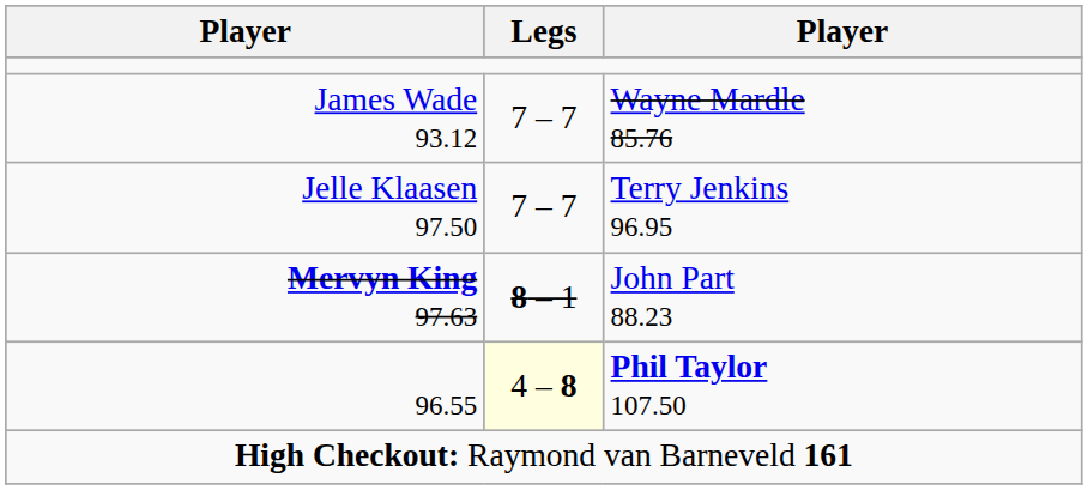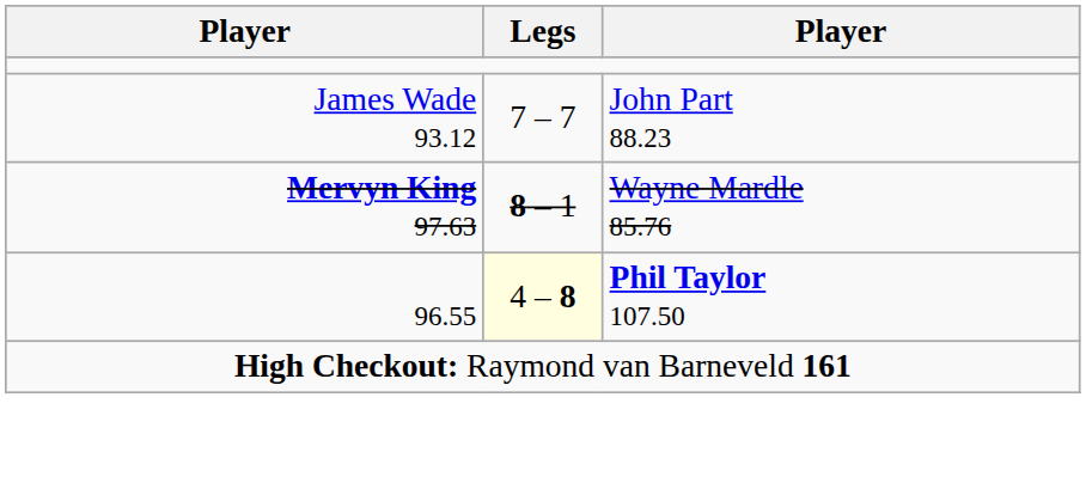James Wade 93.12 | column 3: Wayne Mardle 85.76 -> John Part 88.23
- row: Jelle Klaasen 97.50 | 7 – 7 | Terry Jenkins 96.95
Mervyn King 97.63 | column 3: John Part 88.23 -> Wayne Mardle 85.76
